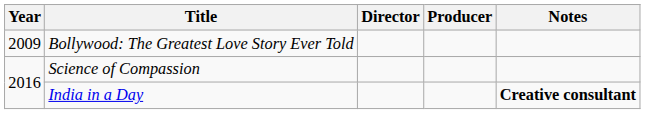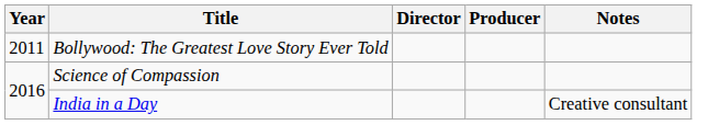Bollywood: The Greatest Love Story Ever Told | Year: 2009 -> 2011
India in a Day | Notes: bold -> normal
